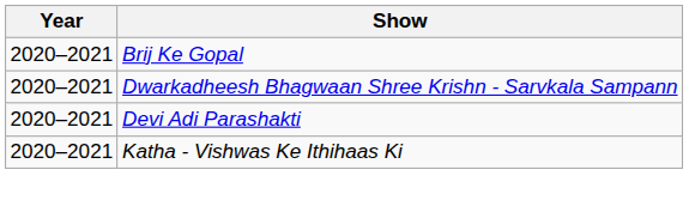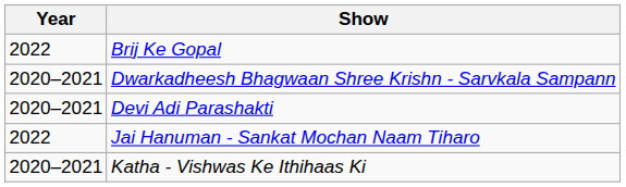Brij Ke Gopal | Year: 2020–2021 -> 2022
+ row: 2022 | Jai Hanuman - Sankat Mochan Naam Tiharo
